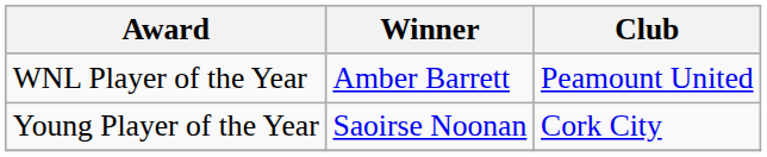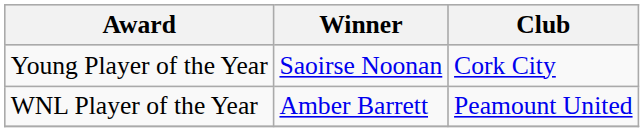rows swapped: WNL Player of the Year <-> Young Player of the Year
